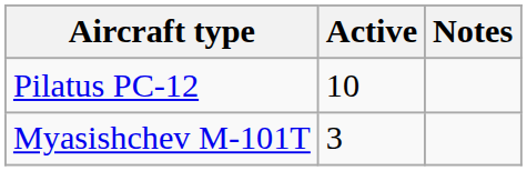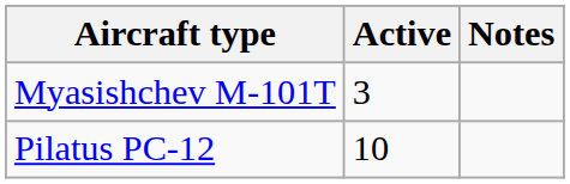rows swapped: Pilatus PC-12 <-> Myasishchev M-101T
